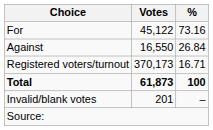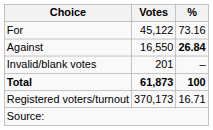Against | %: normal -> bold
rows swapped: Invalid/blank votes <-> Registered voters/turnout
